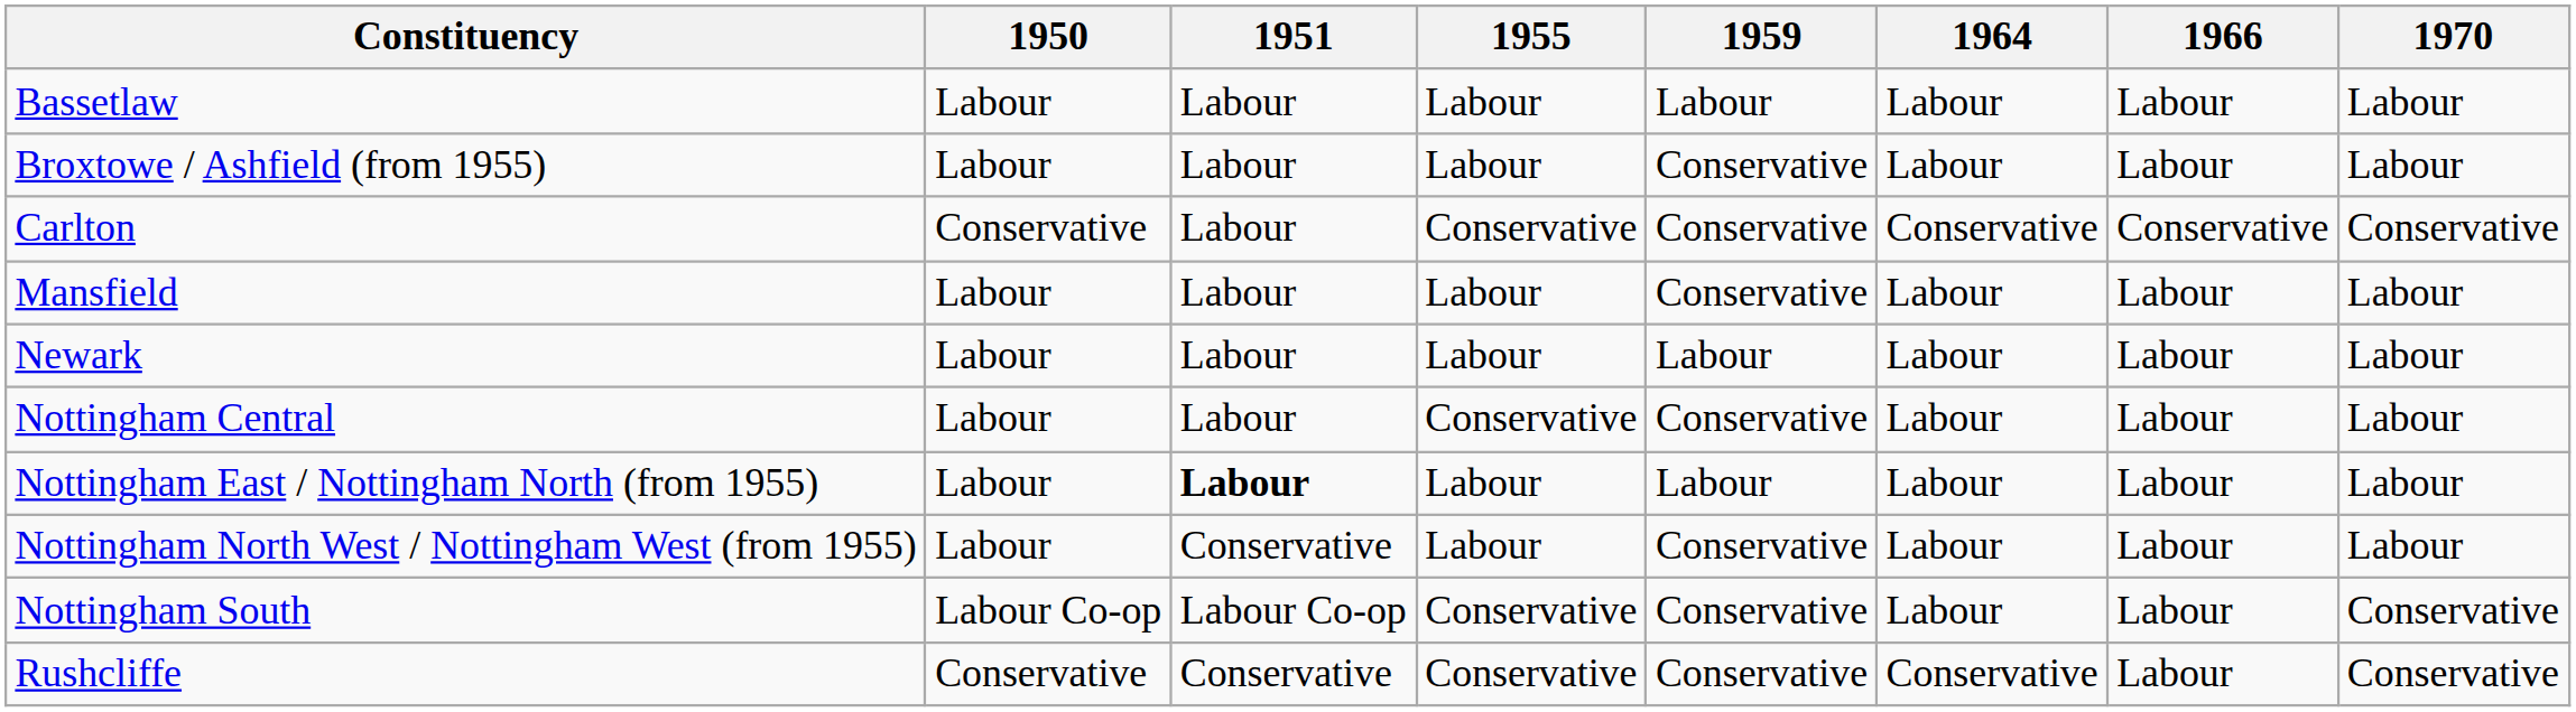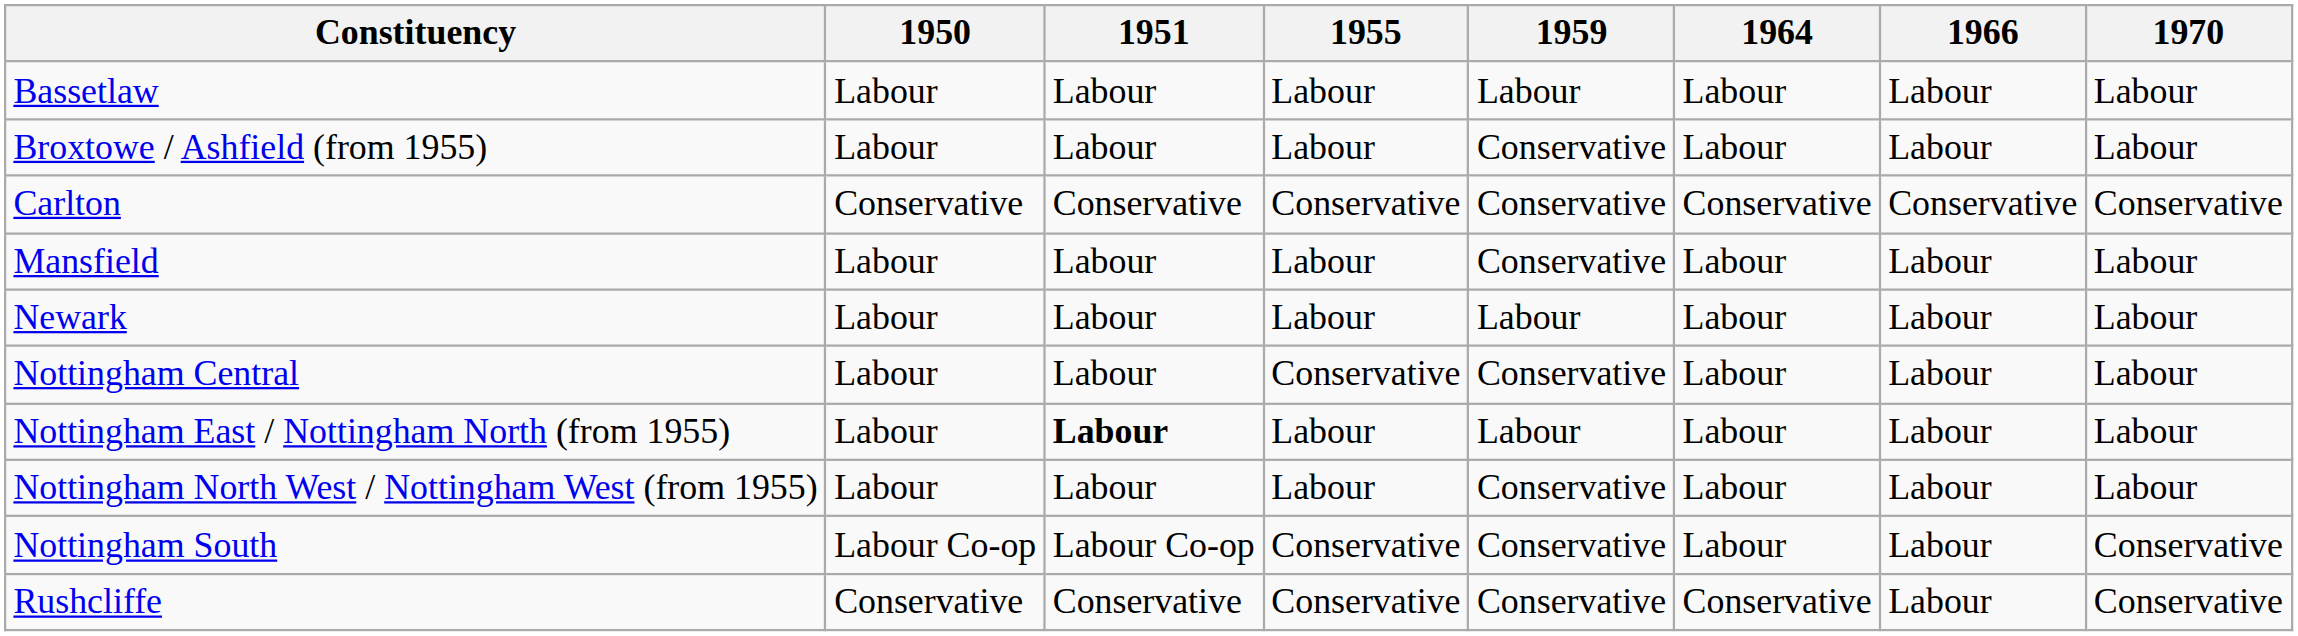Carlton | 1951: Labour -> Conservative
Nottingham North West / Nottingham West (from 1955) | 1951: Conservative -> Labour
